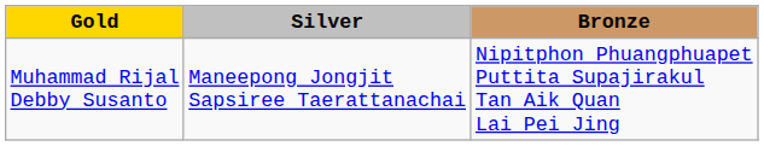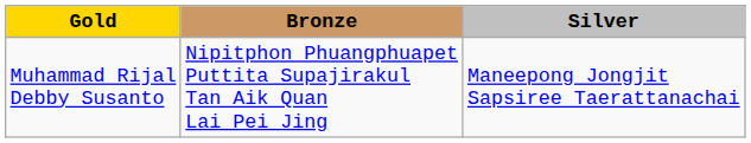columns swapped: Silver <-> Bronze
